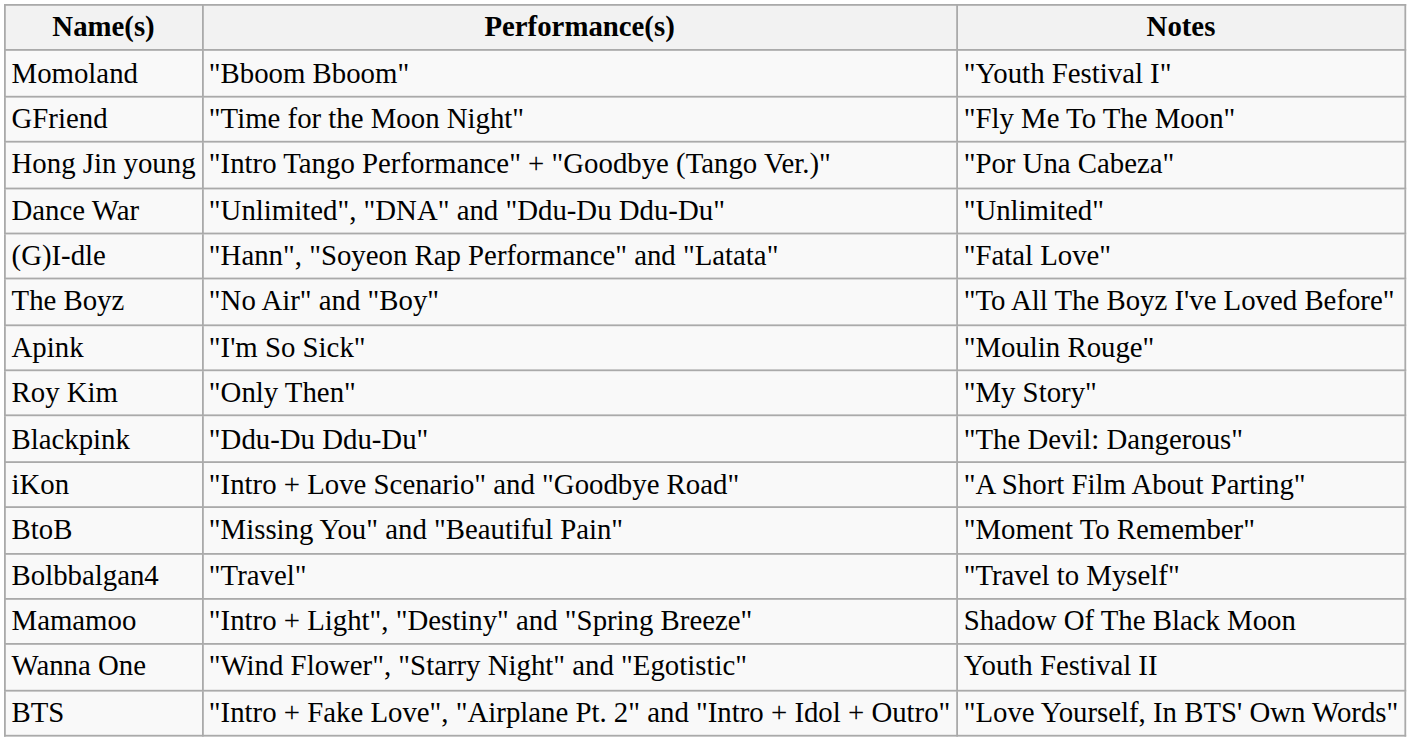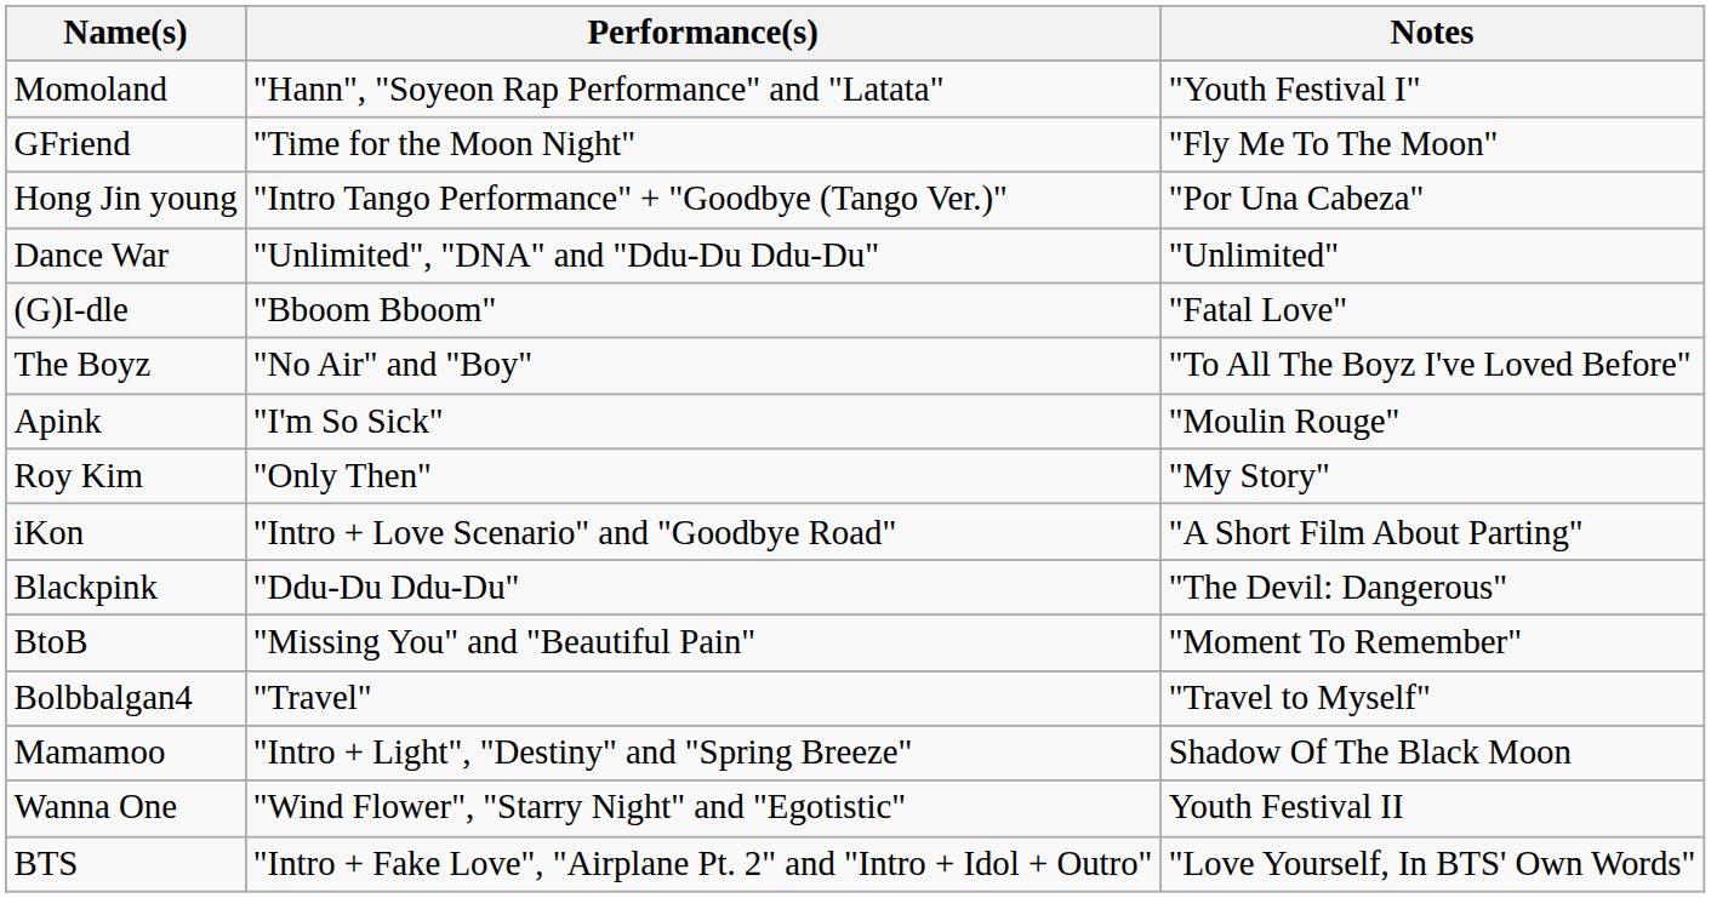Momoland | Performance(s): "Bboom Bboom" -> "Hann", "Soyeon Rap Performance" and "Latata"
(G)I-dle | Performance(s): "Hann", "Soyeon Rap Performance" and "Latata" -> "Bboom Bboom"
rows swapped: iKon <-> Blackpink
